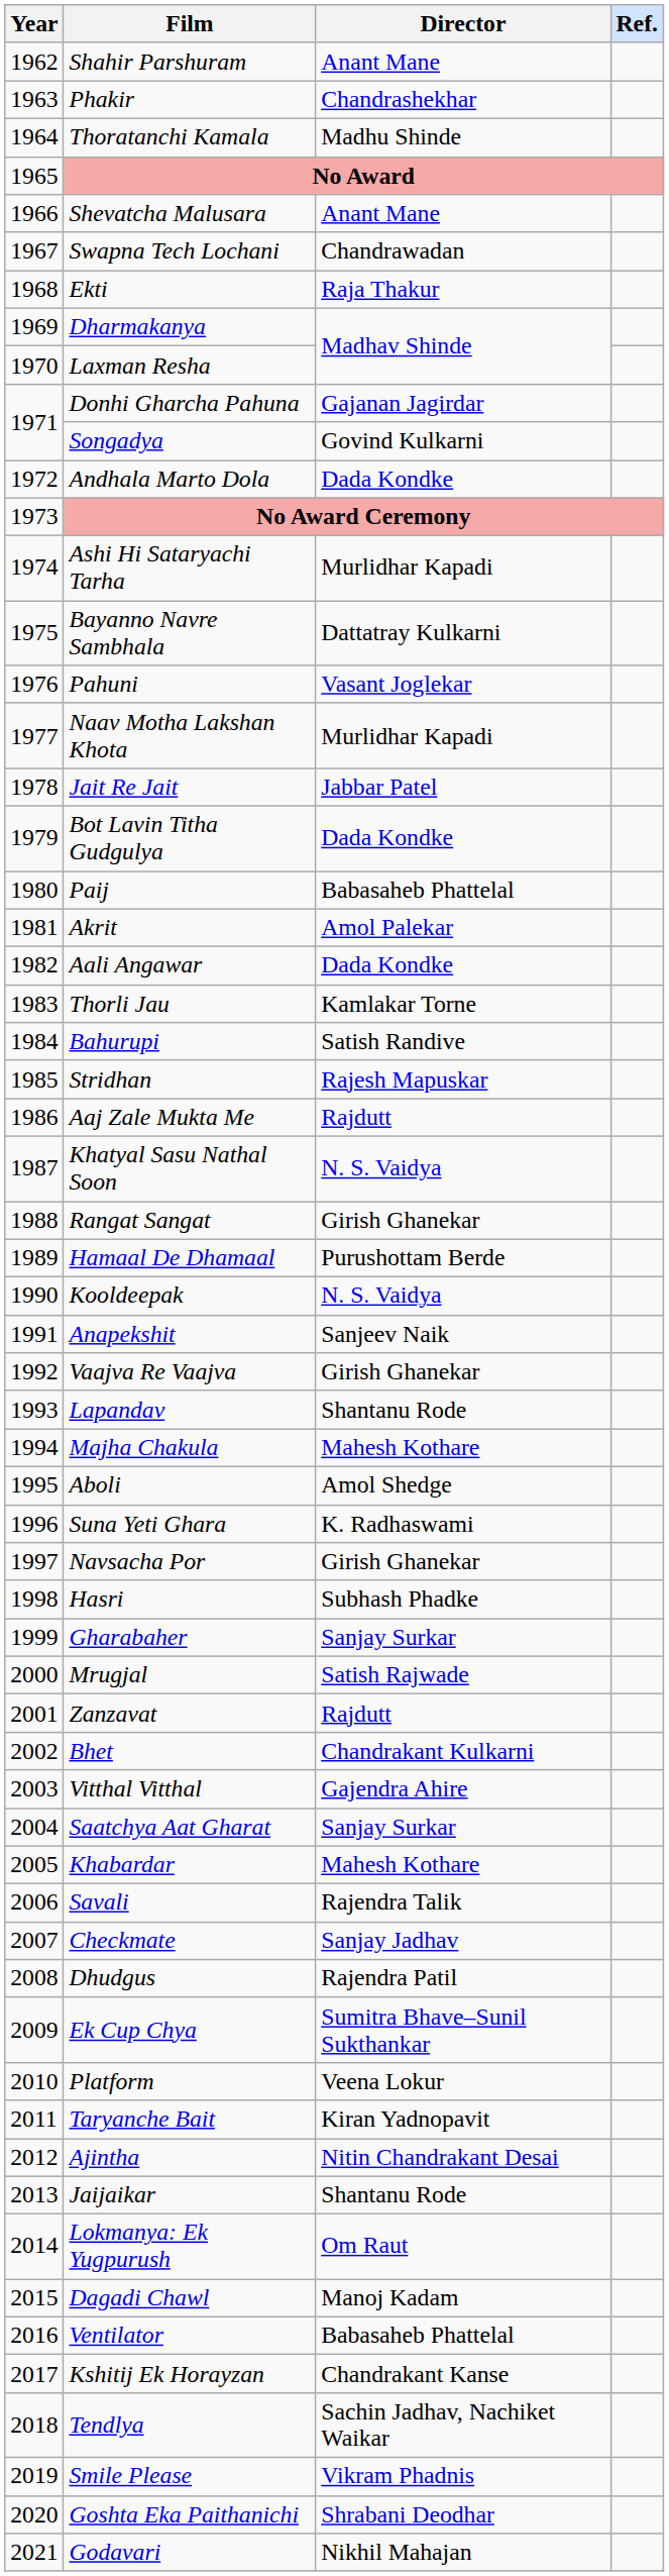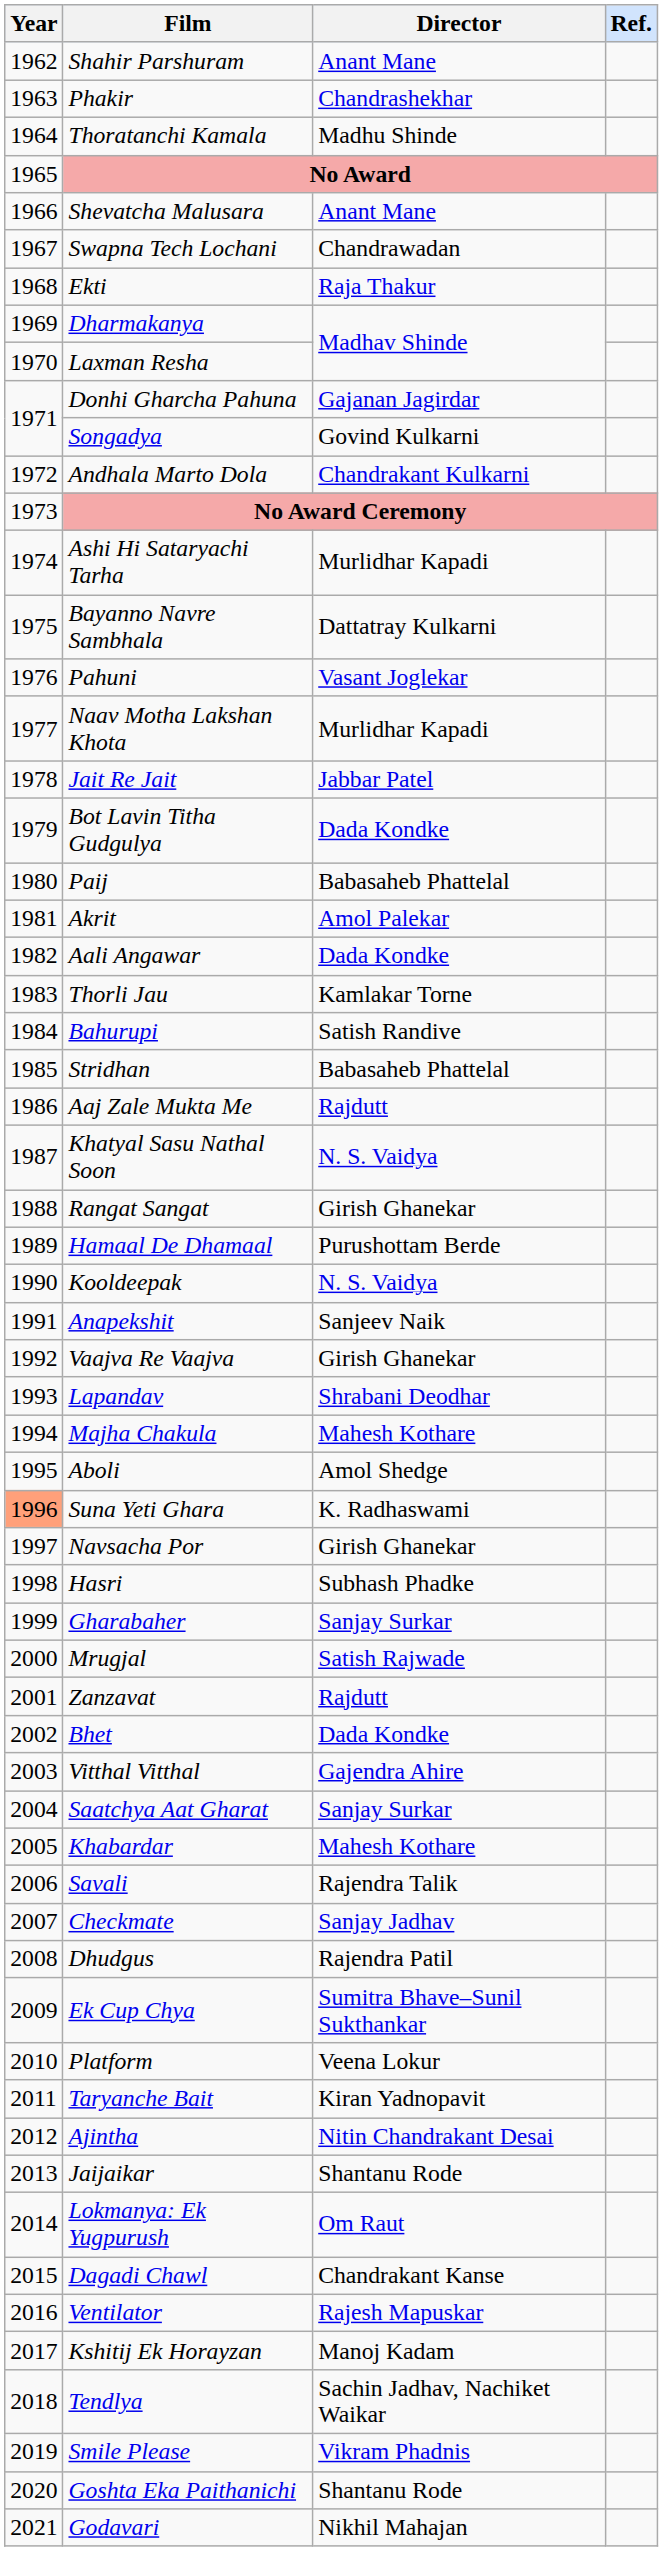Andhala Marto Dola | Director: Dada Kondke -> Chandrakant Kulkarni
Stridhan | Director: Rajesh Mapuskar -> Babasaheb Phattelal
Lapandav | Director: Shantanu Rode -> Shrabani Deodhar
Suna Yeti Ghara | Year: no background -> lightsalmon background
Bhet | Director: Chandrakant Kulkarni -> Dada Kondke
Dagadi Chawl | Director: Manoj Kadam -> Chandrakant Kanse
Ventilator | Director: Babasaheb Phattelal -> Rajesh Mapuskar
Kshitij Ek Horayzan | Director: Chandrakant Kanse -> Manoj Kadam
Goshta Eka Paithanichi | Director: Shrabani Deodhar -> Shantanu Rode
